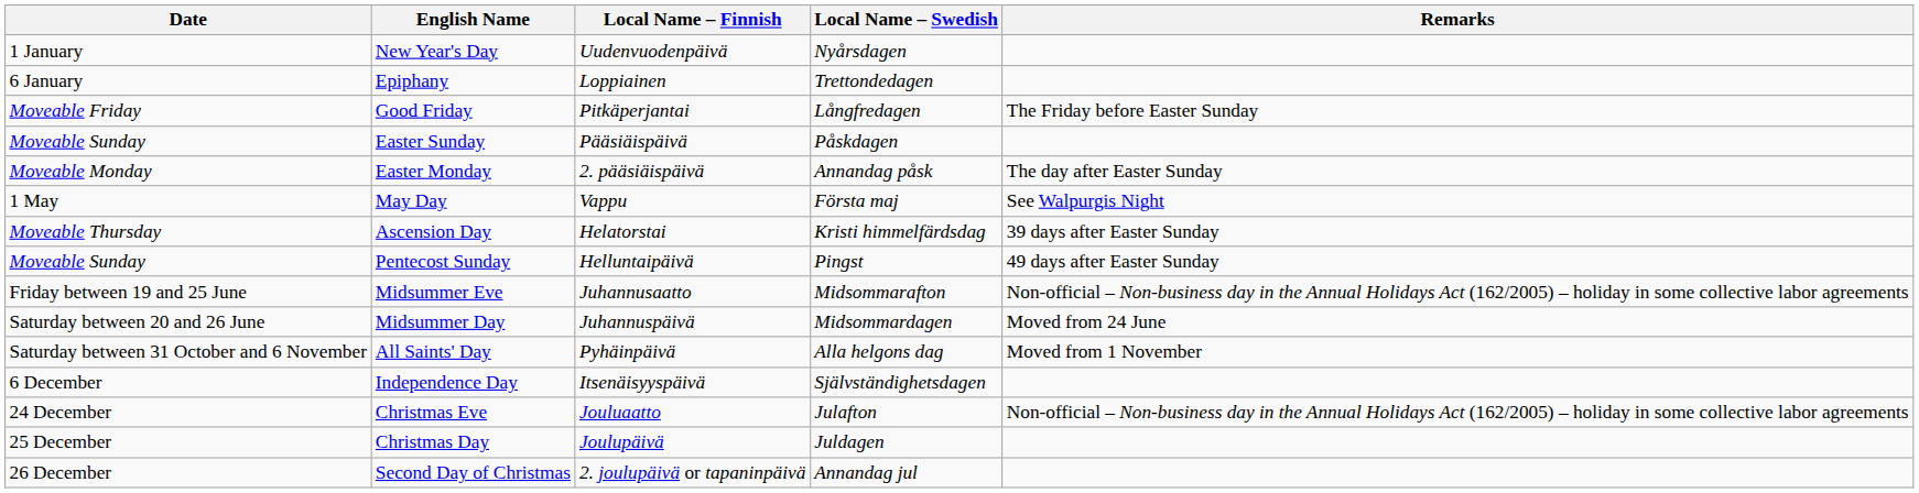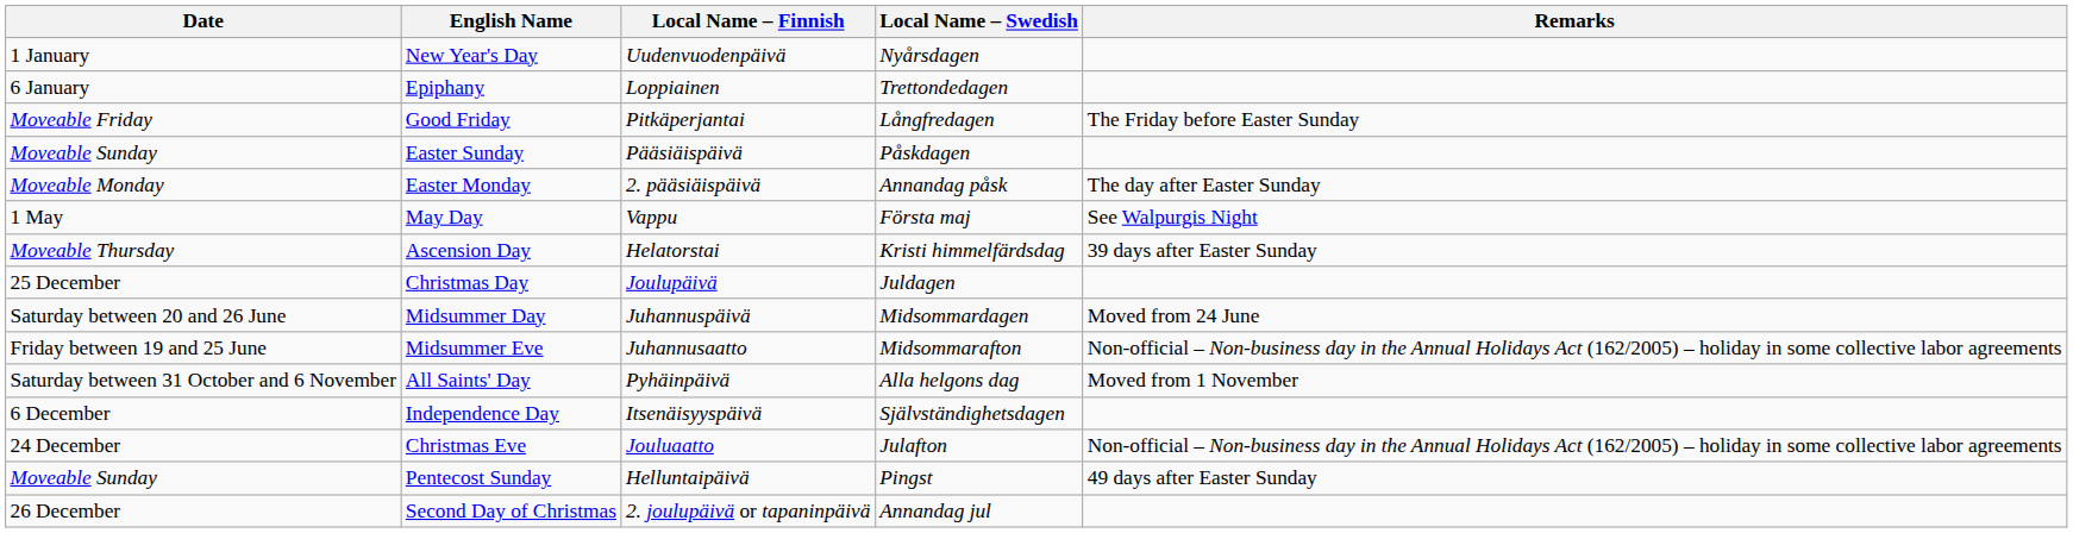rows swapped: Pentecost Sunday <-> Christmas Day
rows swapped: Midsummer Eve <-> Midsummer Day
